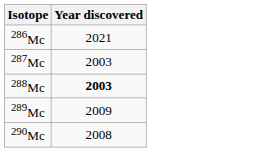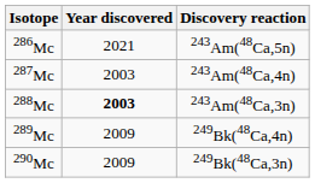+ column: Discovery reaction | 243Am(48Ca,5n) | 243Am(48Ca,4n) | 243Am(48Ca,3n) | 249Bk(48Ca,4n) | 249Bk(48Ca,3n)
290Mc | Year discovered: 2008 -> 2009
